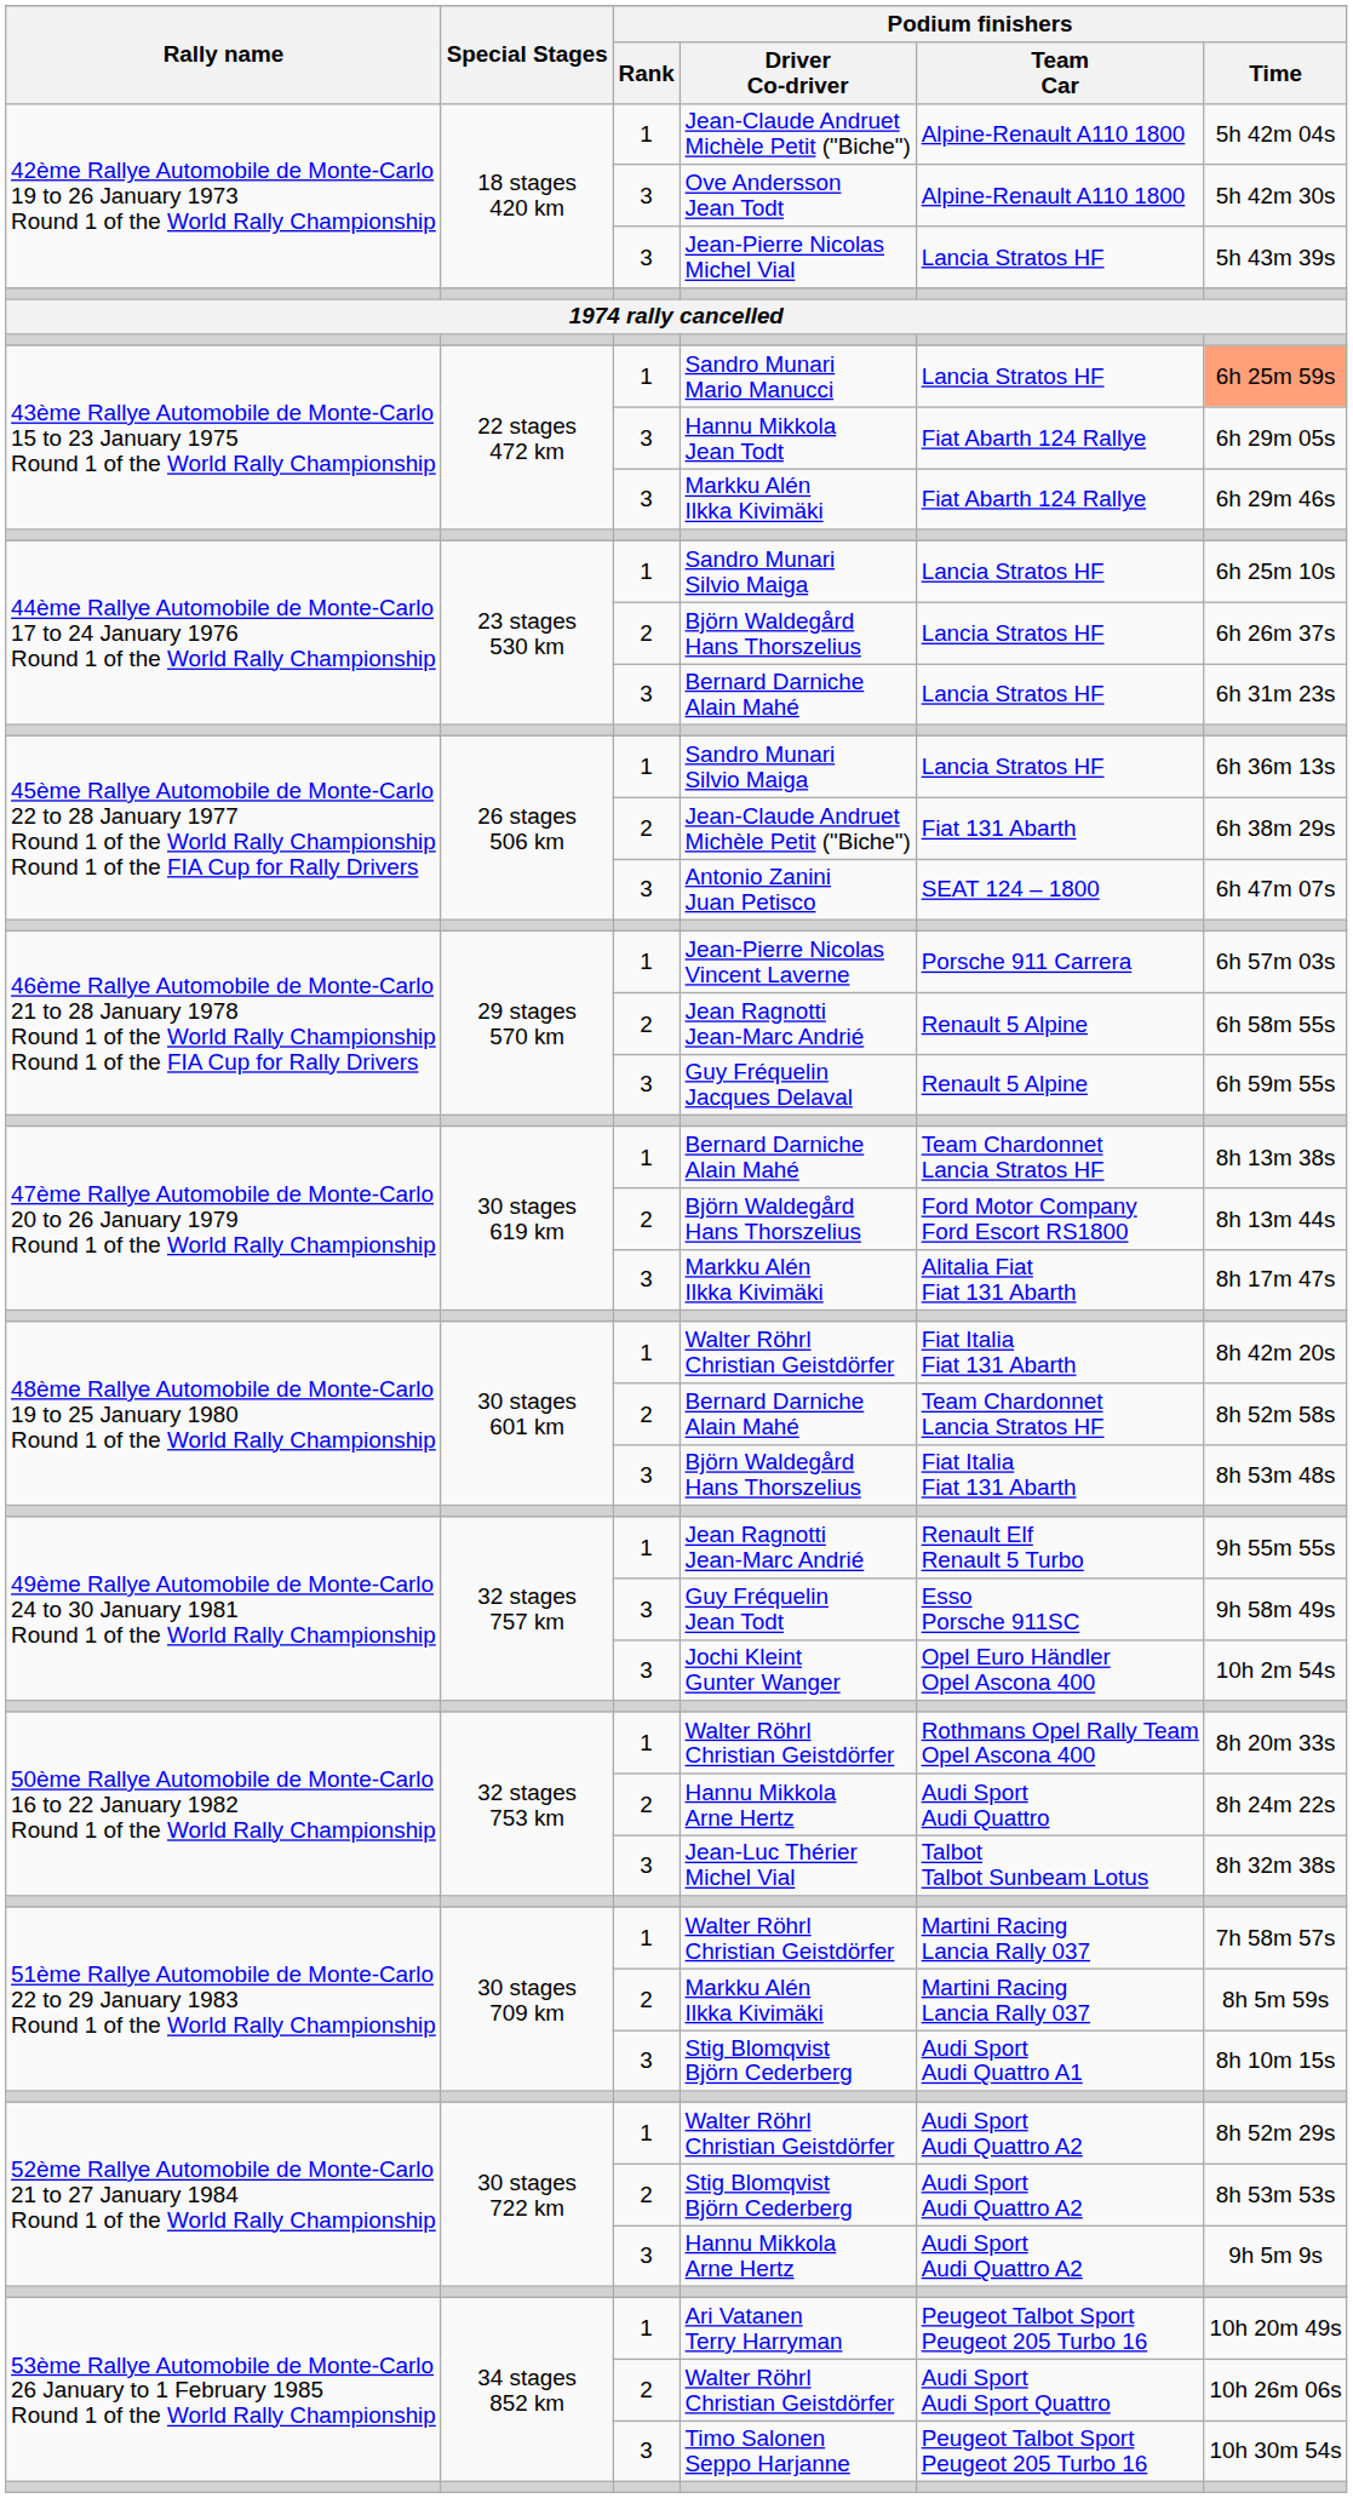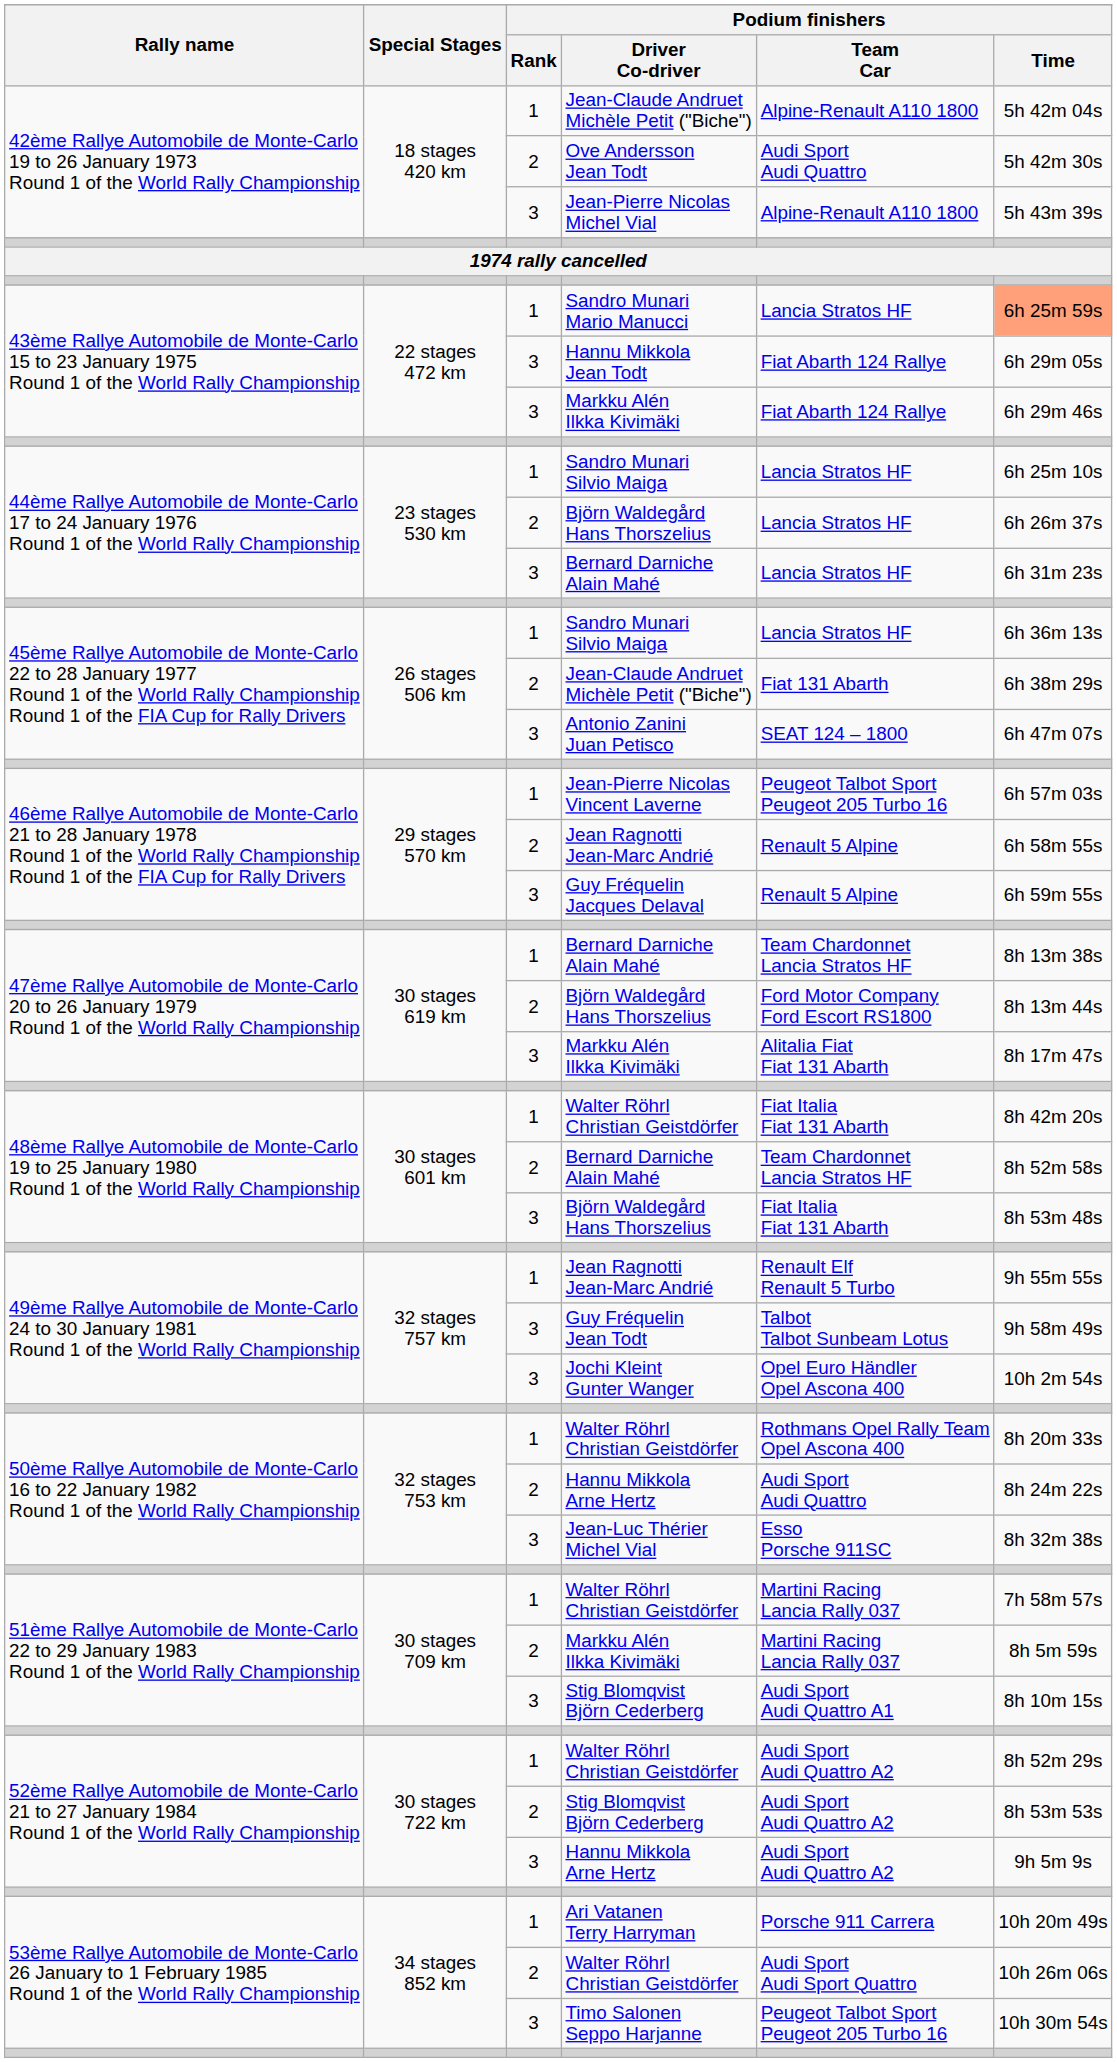Ove Andersson Jean Todt | Podium finishers / Rank: 3 -> 2
Ove Andersson Jean Todt | Podium finishers / Team Car: Alpine-Renault A110 1800 -> Audi Sport Audi Quattro
Jean-Pierre Nicolas Michel Vial | Podium finishers / Team Car: Lancia Stratos HF -> Alpine-Renault A110 1800
Jean-Pierre Nicolas Vincent Laverne | Podium finishers / Team Car: Porsche 911 Carrera -> Peugeot Talbot Sport Peugeot 205 Turbo 16
Guy Fréquelin Jean Todt | Podium finishers / Team Car: Esso Porsche 911SC -> Talbot Talbot Sunbeam Lotus
Jean-Luc Thérier Michel Vial | Podium finishers / Team Car: Talbot Talbot Sunbeam Lotus -> Esso Porsche 911SC
Ari Vatanen Terry Harryman | Podium finishers / Team Car: Peugeot Talbot Sport Peugeot 205 Turbo 16 -> Porsche 911 Carrera
